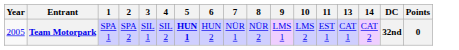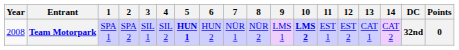+ column: 12 | EST 2
Team Motorpark | Year: 2005 -> 2008
Team Motorpark | 10: normal -> bold
